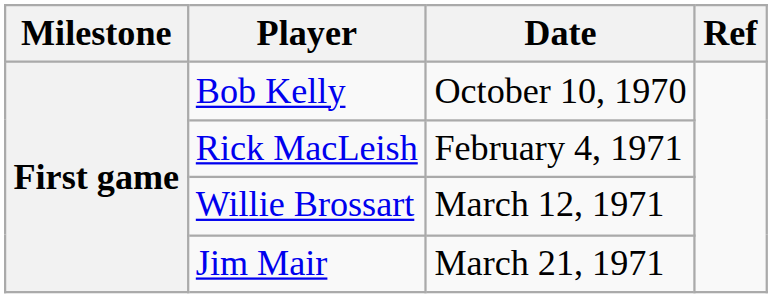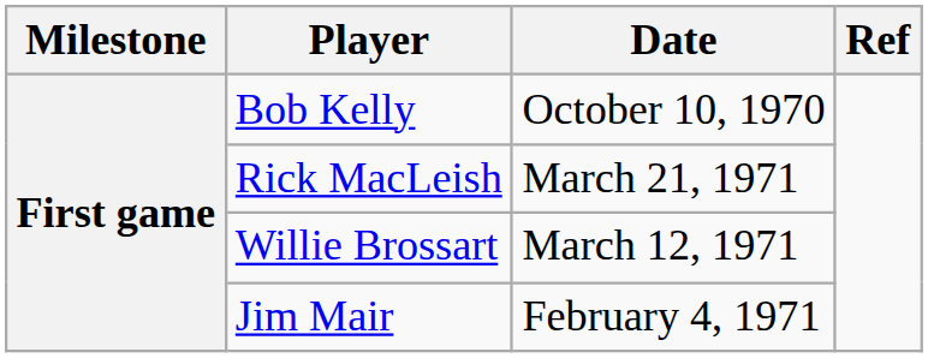Rick MacLeish | Date: February 4, 1971 -> March 21, 1971
Jim Mair | Date: March 21, 1971 -> February 4, 1971
